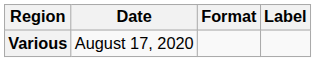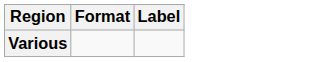- column: Date | August 17, 2020
